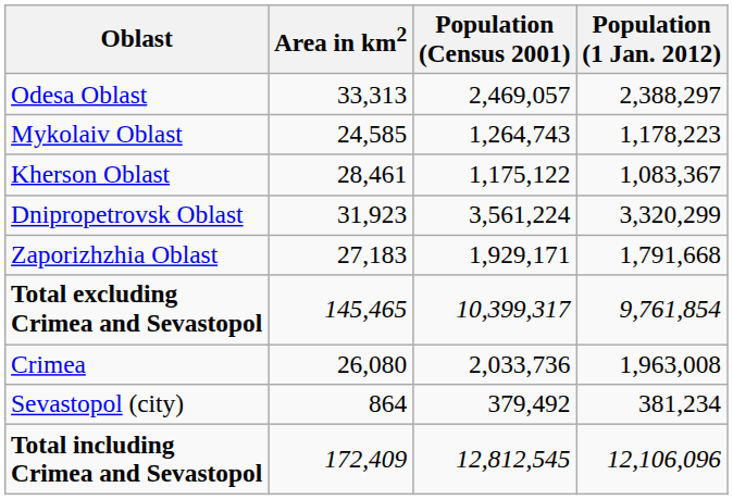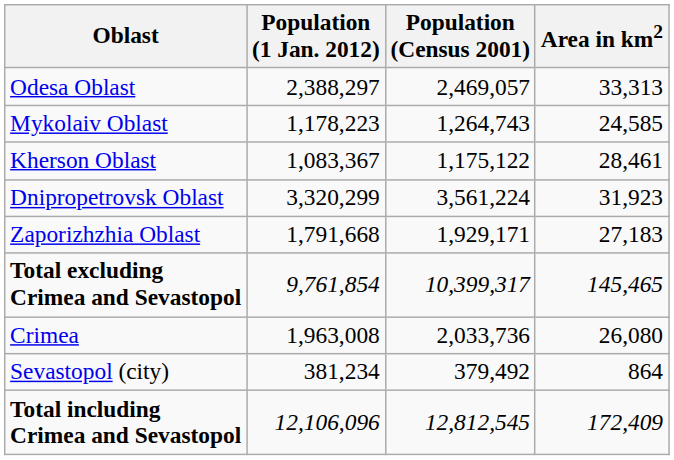columns swapped: Area in km2 <-> Population (1 Jan. 2012)
